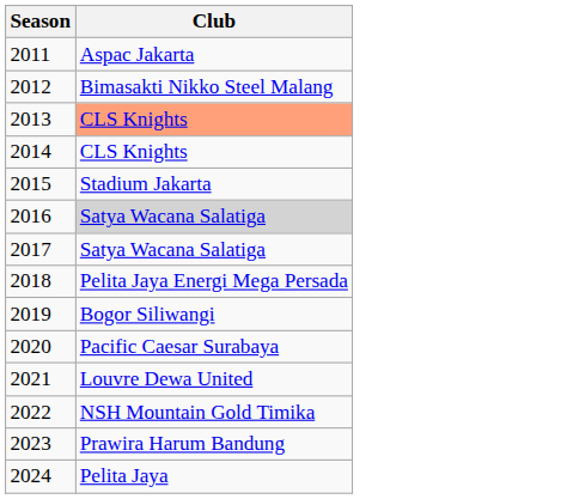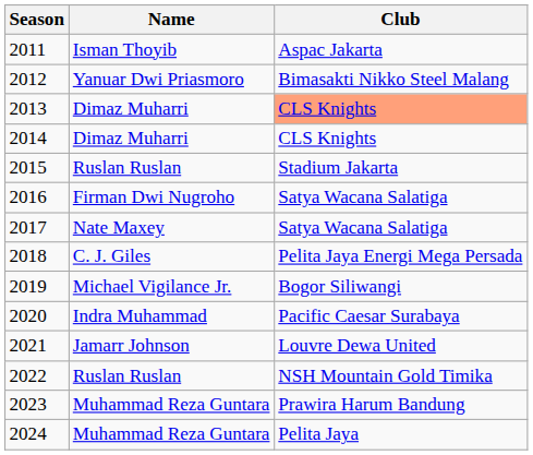+ column: Name | Isman Thoyib | Yanuar Dwi Priasmoro | Dimaz Muharri | Dimaz Muharri | Ruslan Ruslan | Firman Dwi Nugroho | Nate Maxey | C. J. Giles | Michael Vigilance Jr. | Indra Muhammad | Jamarr Johnson | Ruslan Ruslan | Muhammad Reza Guntara | Muhammad Reza Guntara
2016 | Club: lightgrey background -> no background
